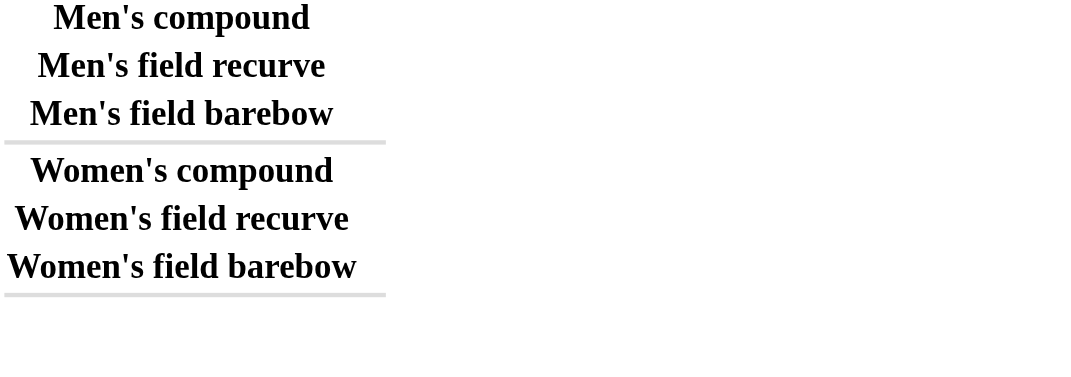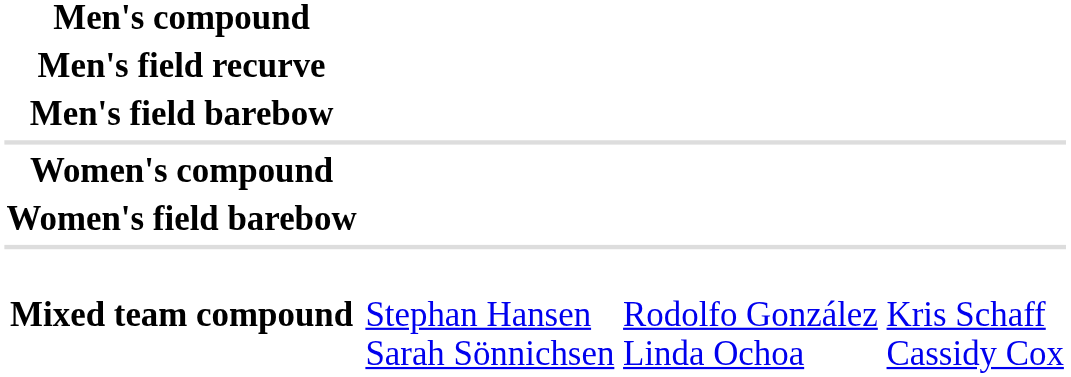- row: Women's field recurve
+ row: Mixed team compound | Stephan Hansen Sarah Sönnichsen | Rodolfo González Linda Ochoa | Kris Schaff Cassidy Cox
